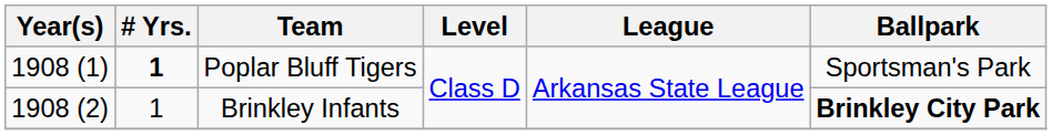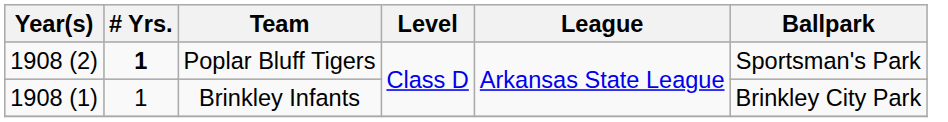Poplar Bluff Tigers | Year(s): 1908 (1) -> 1908 (2)
Brinkley Infants | Year(s): 1908 (2) -> 1908 (1)
Brinkley Infants | Ballpark: bold -> normal
